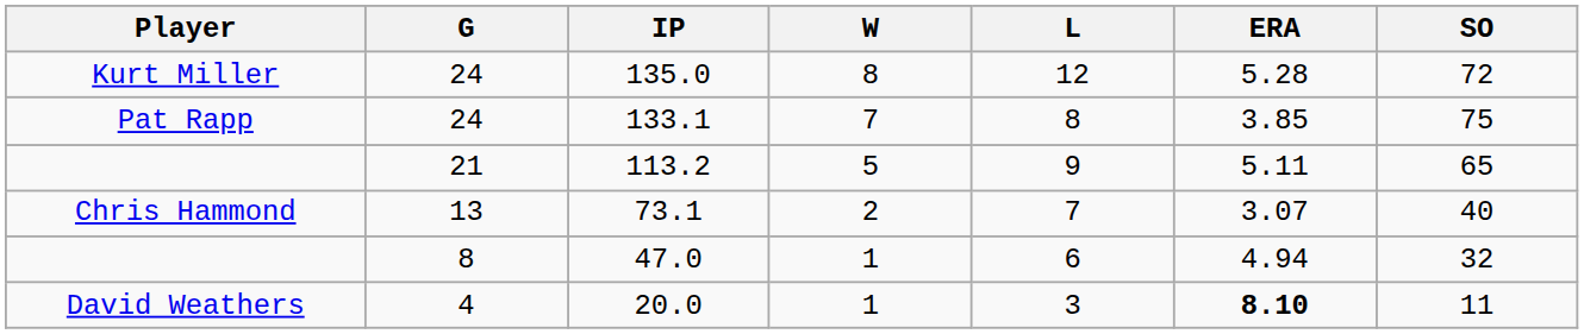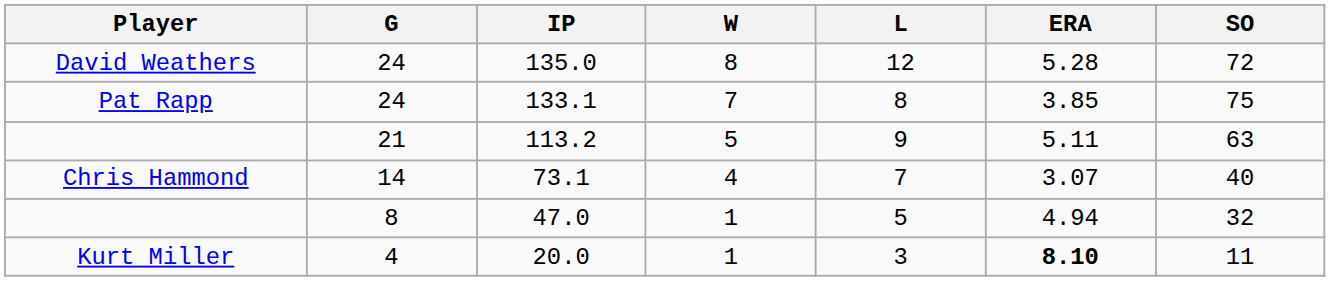135.0 | Player: Kurt Miller -> David Weathers
113.2 | SO: 65 -> 63
73.1 | G: 13 -> 14
73.1 | W: 2 -> 4
47.0 | L: 6 -> 5
20.0 | Player: David Weathers -> Kurt Miller
